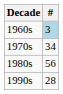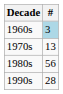1970s | #: 34 -> 13
